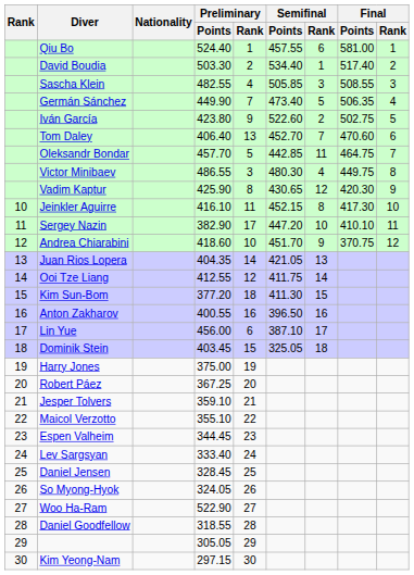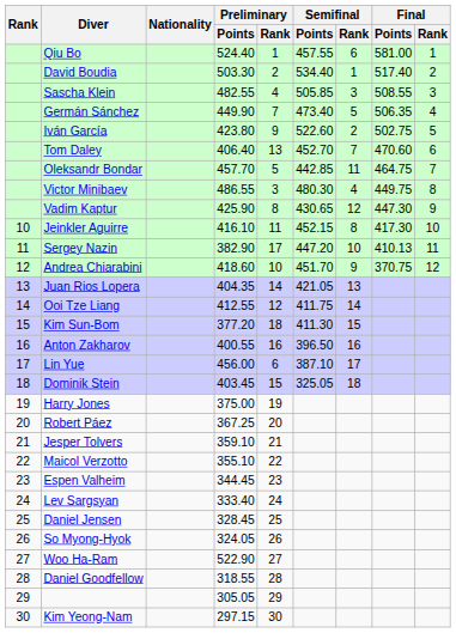Vadim Kaptur | Final / Points: 420.30 -> 447.30
Sergey Nazin | Final / Points: 410.10 -> 410.13
